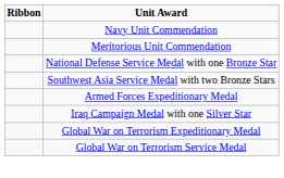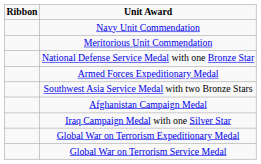rows swapped: Armed Forces Expeditionary Medal <-> Southwest Asia Service Medal with two Bronze Stars
+ row: Afghanistan Campaign Medal
